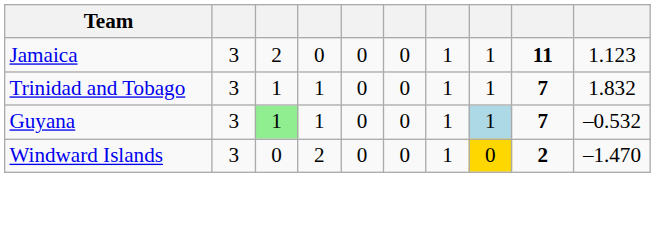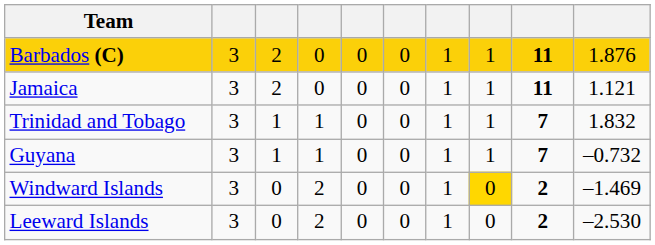+ row: Barbados (C) | 3 | 2 | 0 | 0 | 0 | 1 | 1 | 11 | 1.876
Jamaica | column 10: 1.123 -> 1.121
Guyana | column 3: lightgreen background -> no background
Guyana | column 8: lightblue background -> no background
Guyana | column 10: –0.532 -> –0.732
Windward Islands | column 10: –1.470 -> –1.469
+ row: Leeward Islands | 3 | 0 | 2 | 0 | 0 | 1 | 0 | 2 | –2.530
